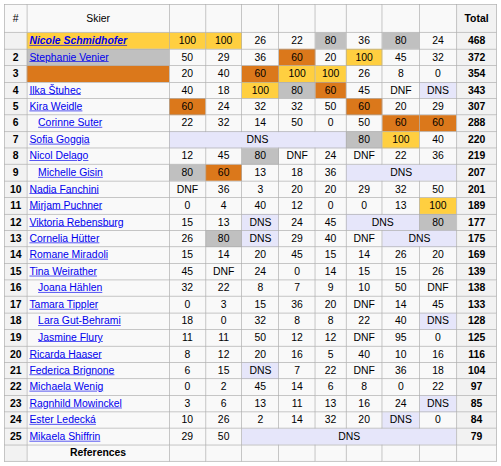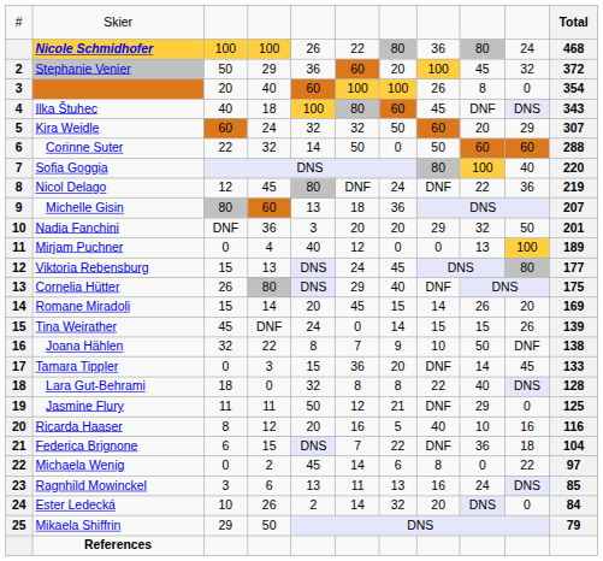Jasmine Flury | column 7: 12 -> 21
Jasmine Flury | column 9: 95 -> 29
